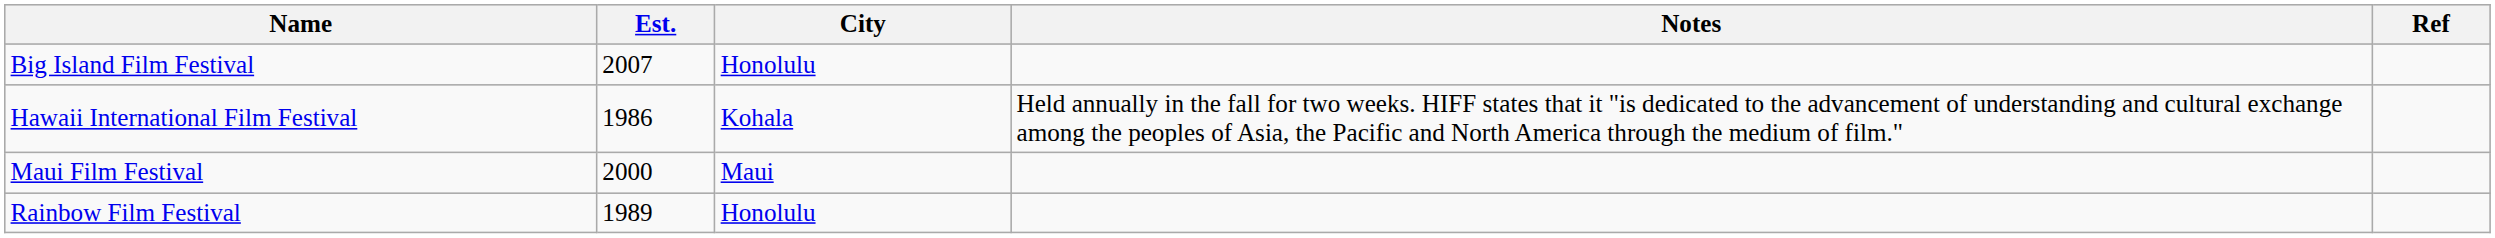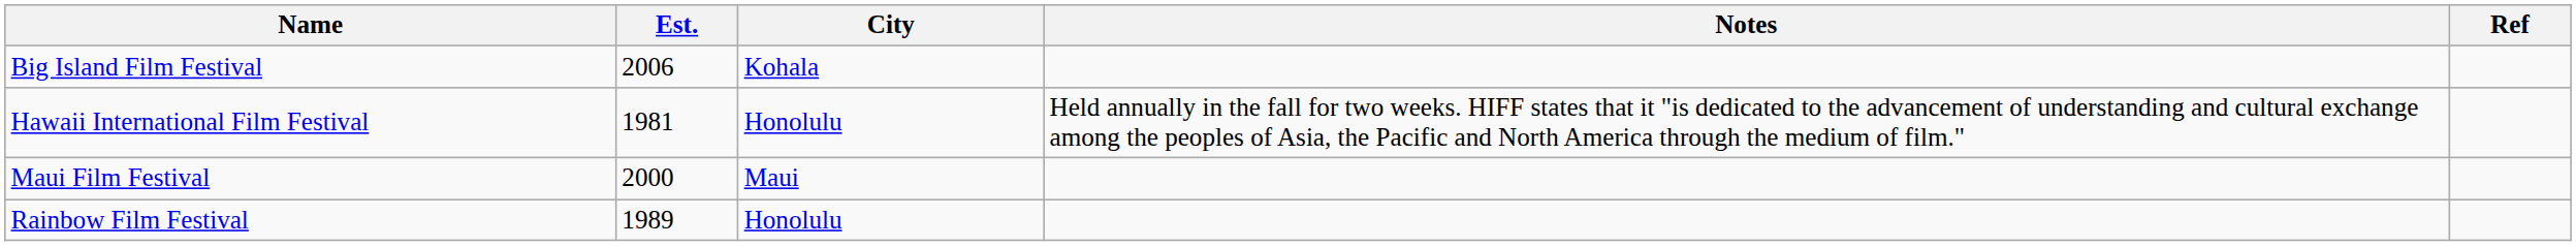Big Island Film Festival | Est.: 2007 -> 2006
Big Island Film Festival | City: Honolulu -> Kohala
Hawaii International Film Festival | Est.: 1986 -> 1981
Hawaii International Film Festival | City: Kohala -> Honolulu
